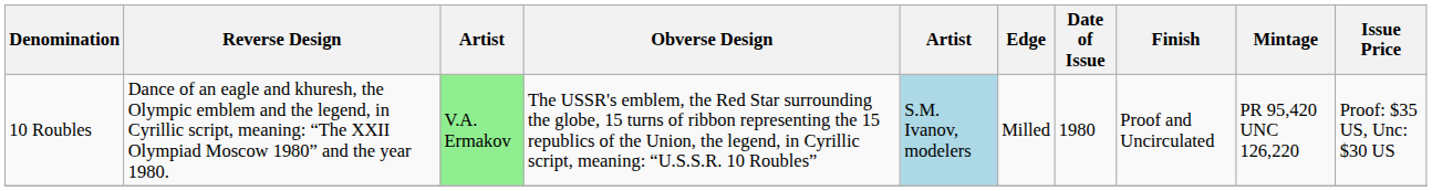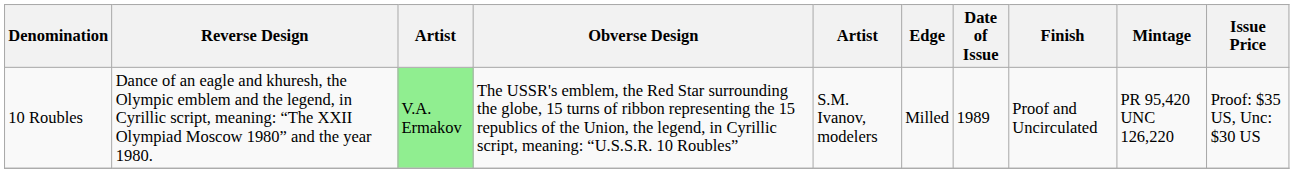10 Roubles | column 5: lightblue background -> no background
10 Roubles | Date of Issue: 1980 -> 1989
